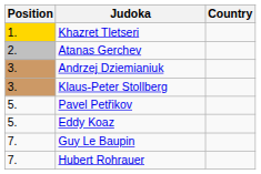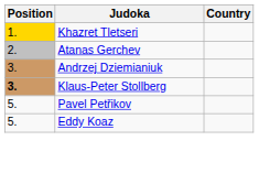Klaus-Peter Stollberg | Position: normal -> bold
- row: 7. | Guy Le Baupin
- row: 7. | Hubert Rohrauer
